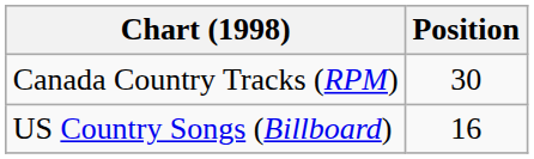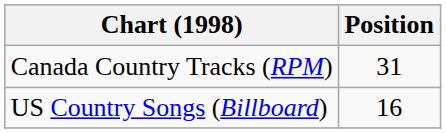Canada Country Tracks (RPM) | Position: 30 -> 31
